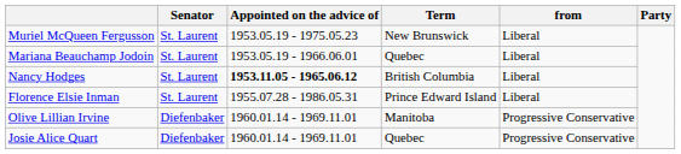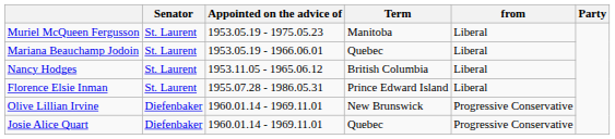Muriel McQueen Fergusson | Term: New Brunswick -> Manitoba
Nancy Hodges | Appointed on the advice of: bold -> normal
Olive Lillian Irvine | Term: Manitoba -> New Brunswick
